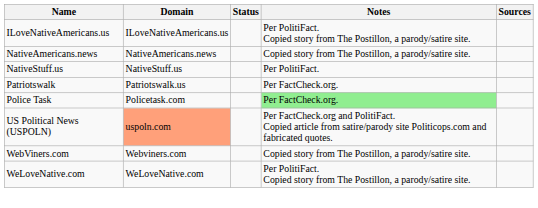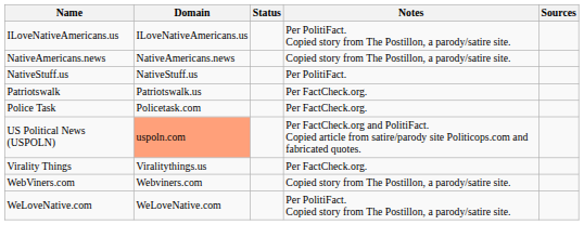Police Task | Notes: lightgreen background -> no background
+ row: Virality Things | Viralitythings.us | Per FactCheck.org.
